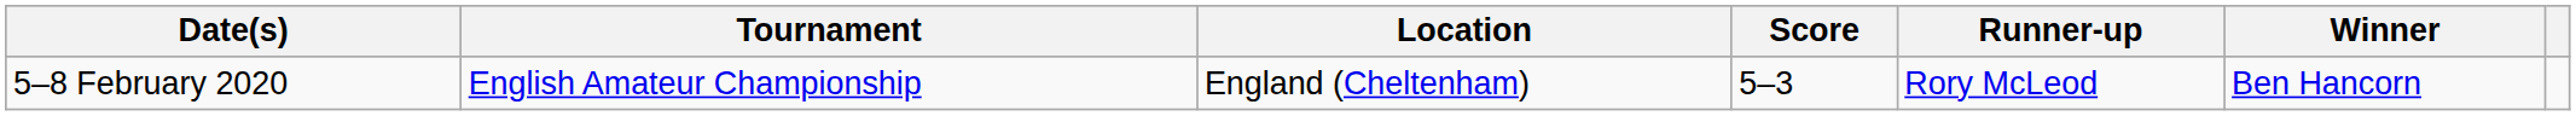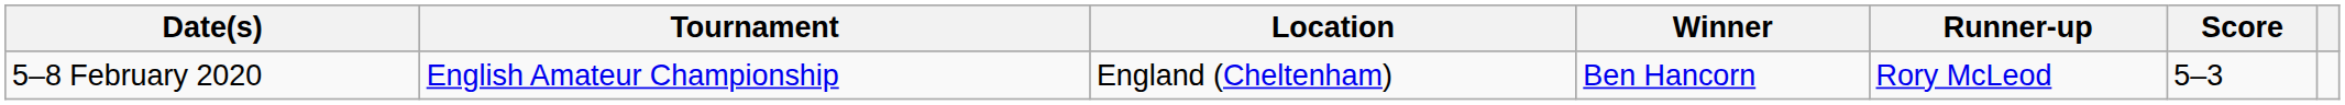columns swapped: Winner <-> Score
